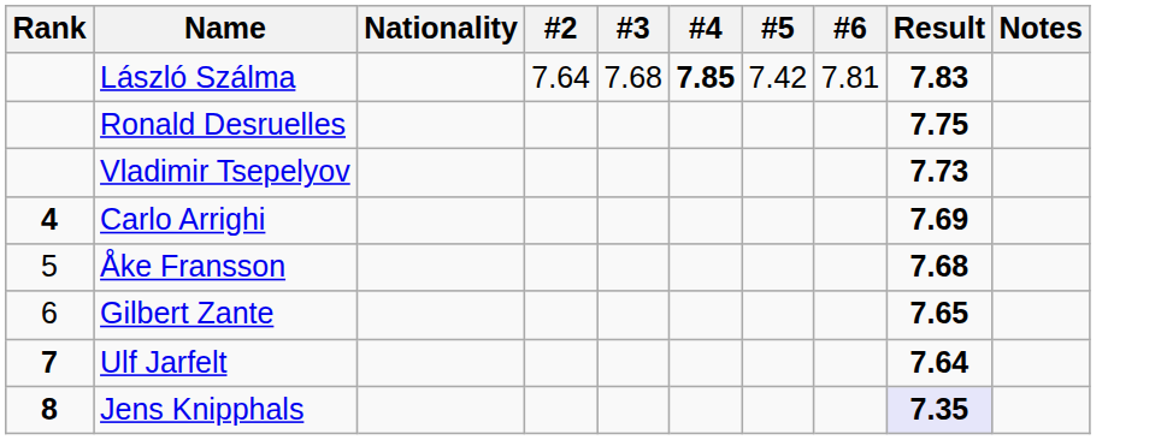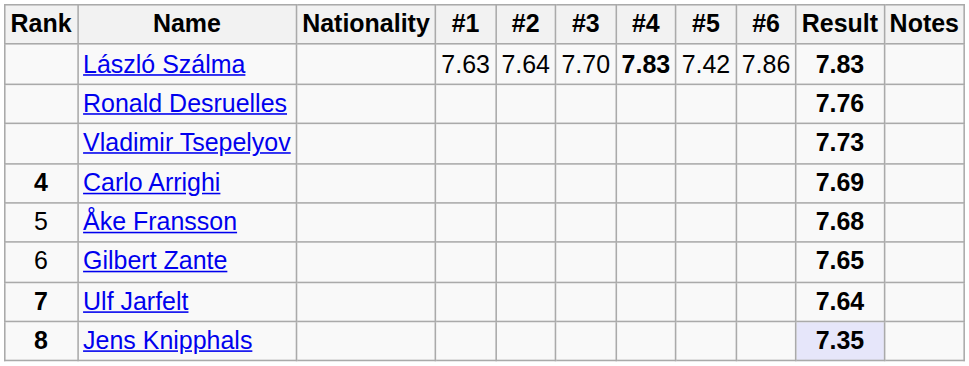+ column: #1 | 7.63
László Szálma | #3: 7.68 -> 7.70
László Szálma | #4: 7.85 -> 7.83
László Szálma | #6: 7.81 -> 7.86
Ronald Desruelles | Result: 7.75 -> 7.76
